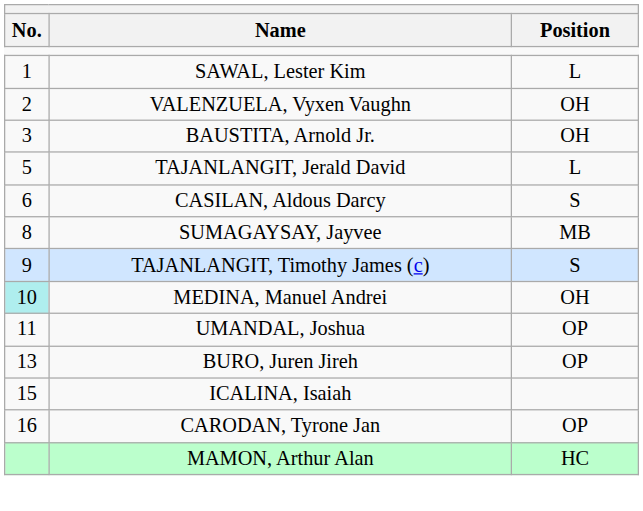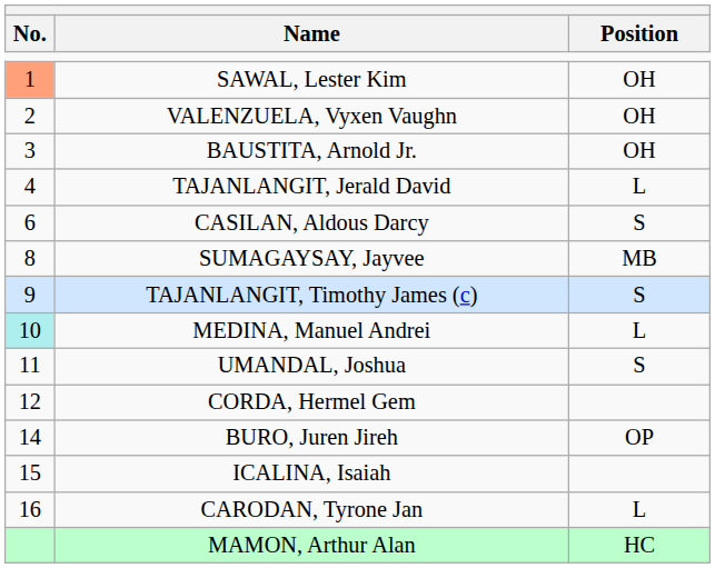SAWAL, Lester Kim | No.: no background -> lightsalmon background
SAWAL, Lester Kim | Position: L -> OH
TAJANLANGIT, Jerald David | No.: 5 -> 4
MEDINA, Manuel Andrei | Position: OH -> L
UMANDAL, Joshua | Position: OP -> S
+ row: 12 | CORDA, Hermel Gem
BURO, Juren Jireh | No.: 13 -> 14
CARODAN, Tyrone Jan | Position: OP -> L
